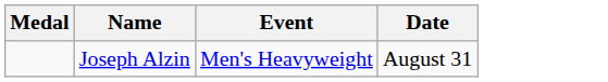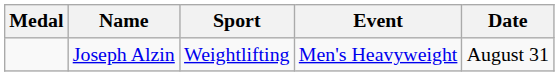+ column: Sport | Weightlifting
